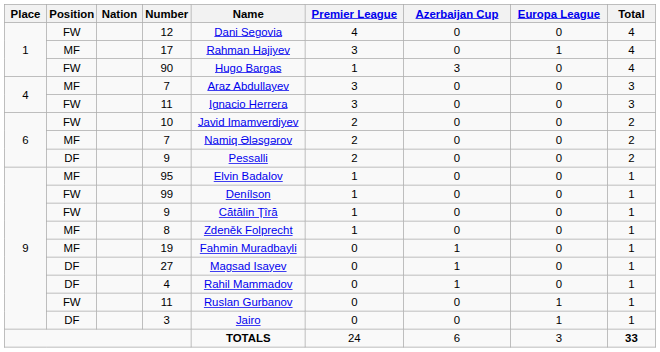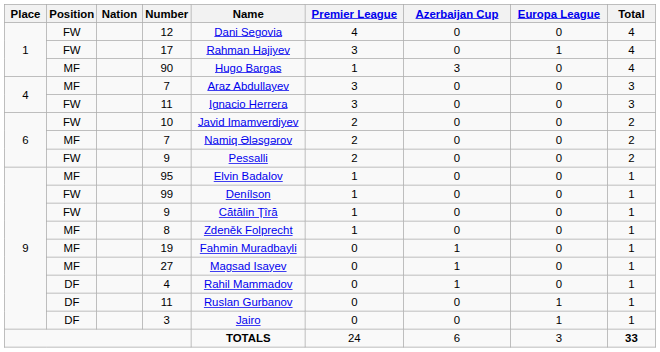17 | Position: MF -> FW
90 | Position: FW -> MF
6 / 9 | Position: DF -> FW
27 | Position: DF -> MF
9 / 11 | Position: FW -> DF
